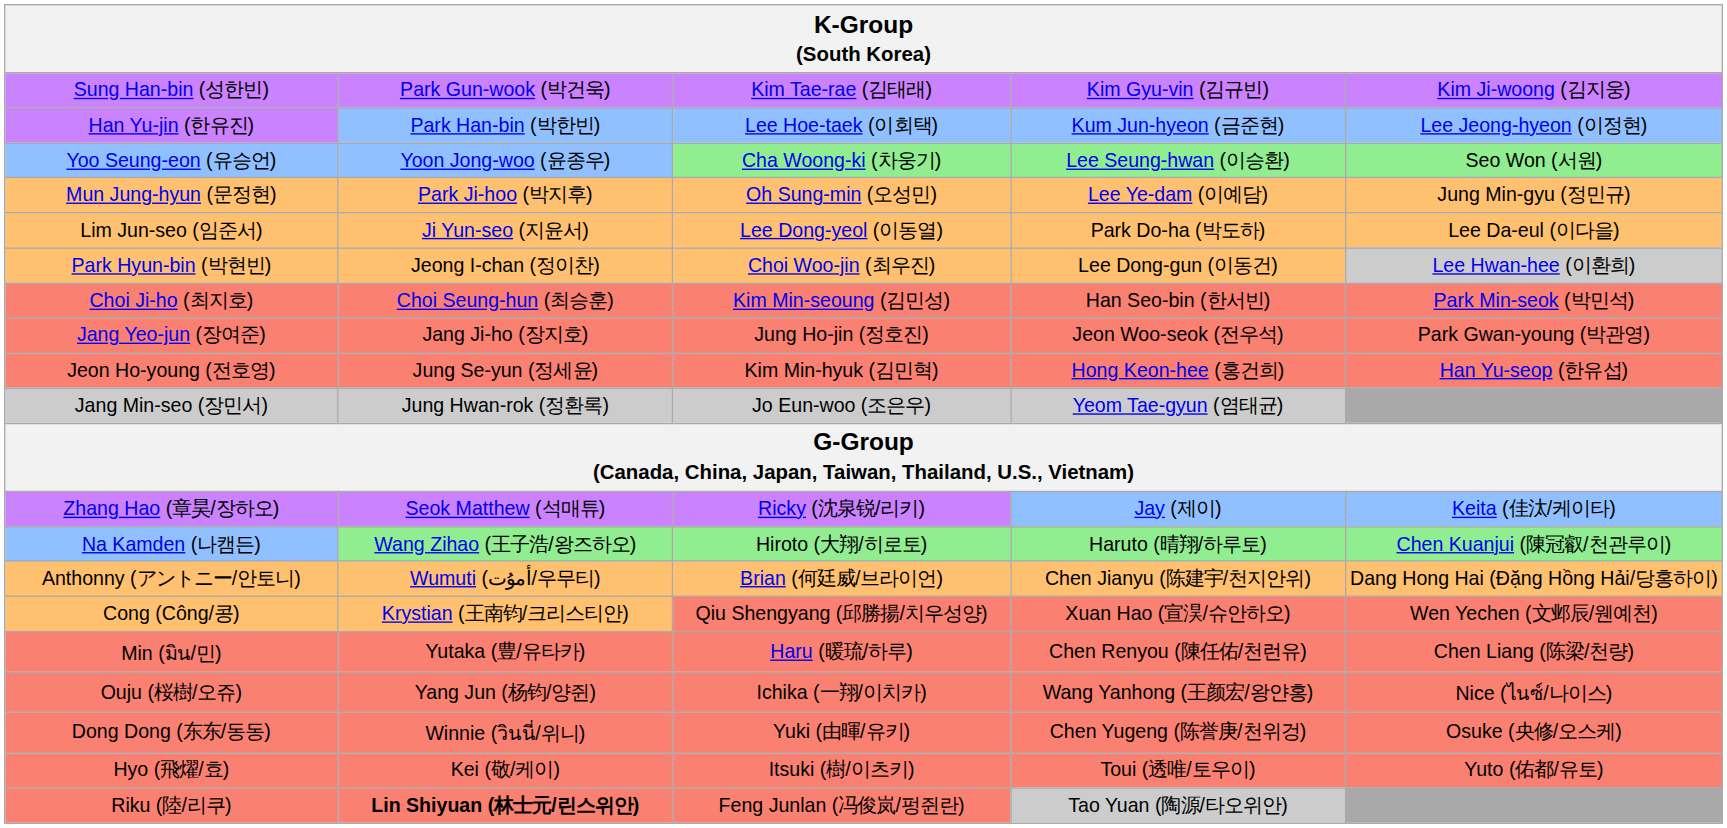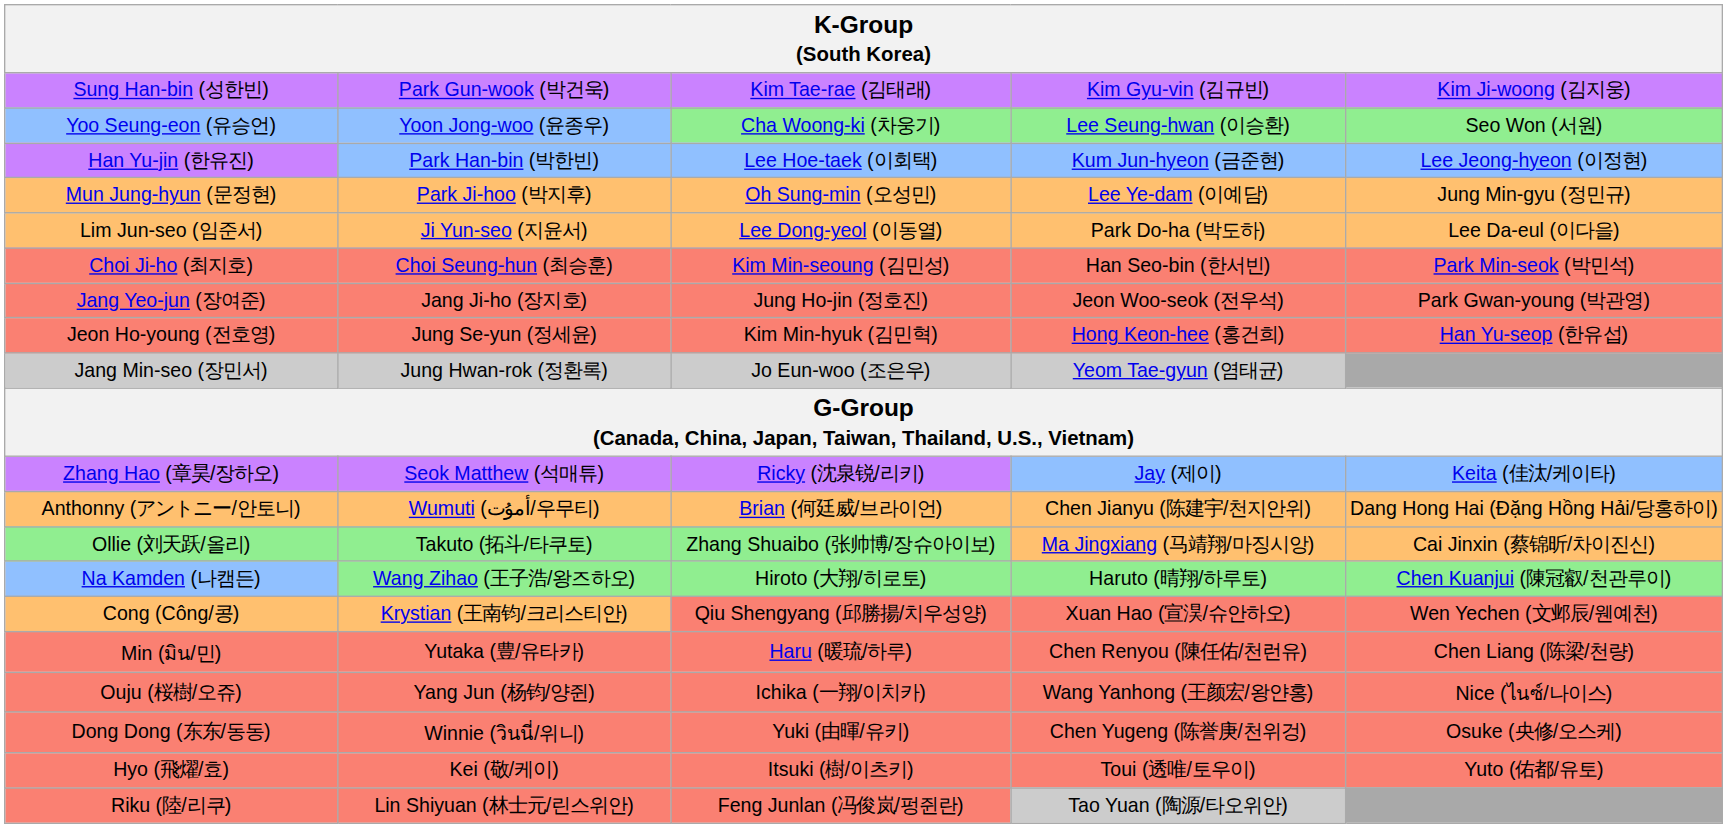rows swapped: Han Yu-jin (한유진) <-> Yoo Seung-eon (유승언)
- row: Park Hyun-bin (박현빈) | Jeong I-chan (정이찬) | Choi Woo-jin (최우진) | Lee Dong-gun (이동건) | Lee Hwan-hee (이환희)
rows swapped: Na Kamden (나캠든) <-> Anthonny (アントニー/안토니)
+ row: Ollie (刘天跃/올리) | Takuto (拓斗/타쿠토) | Zhang Shuaibo (张帅博/장슈아이보) | Ma Jingxiang (马靖翔/마징시앙) | Cai Jinxin (蔡锦昕/차이진신)
Riku (陸/리쿠) | column 2: bold -> normal
